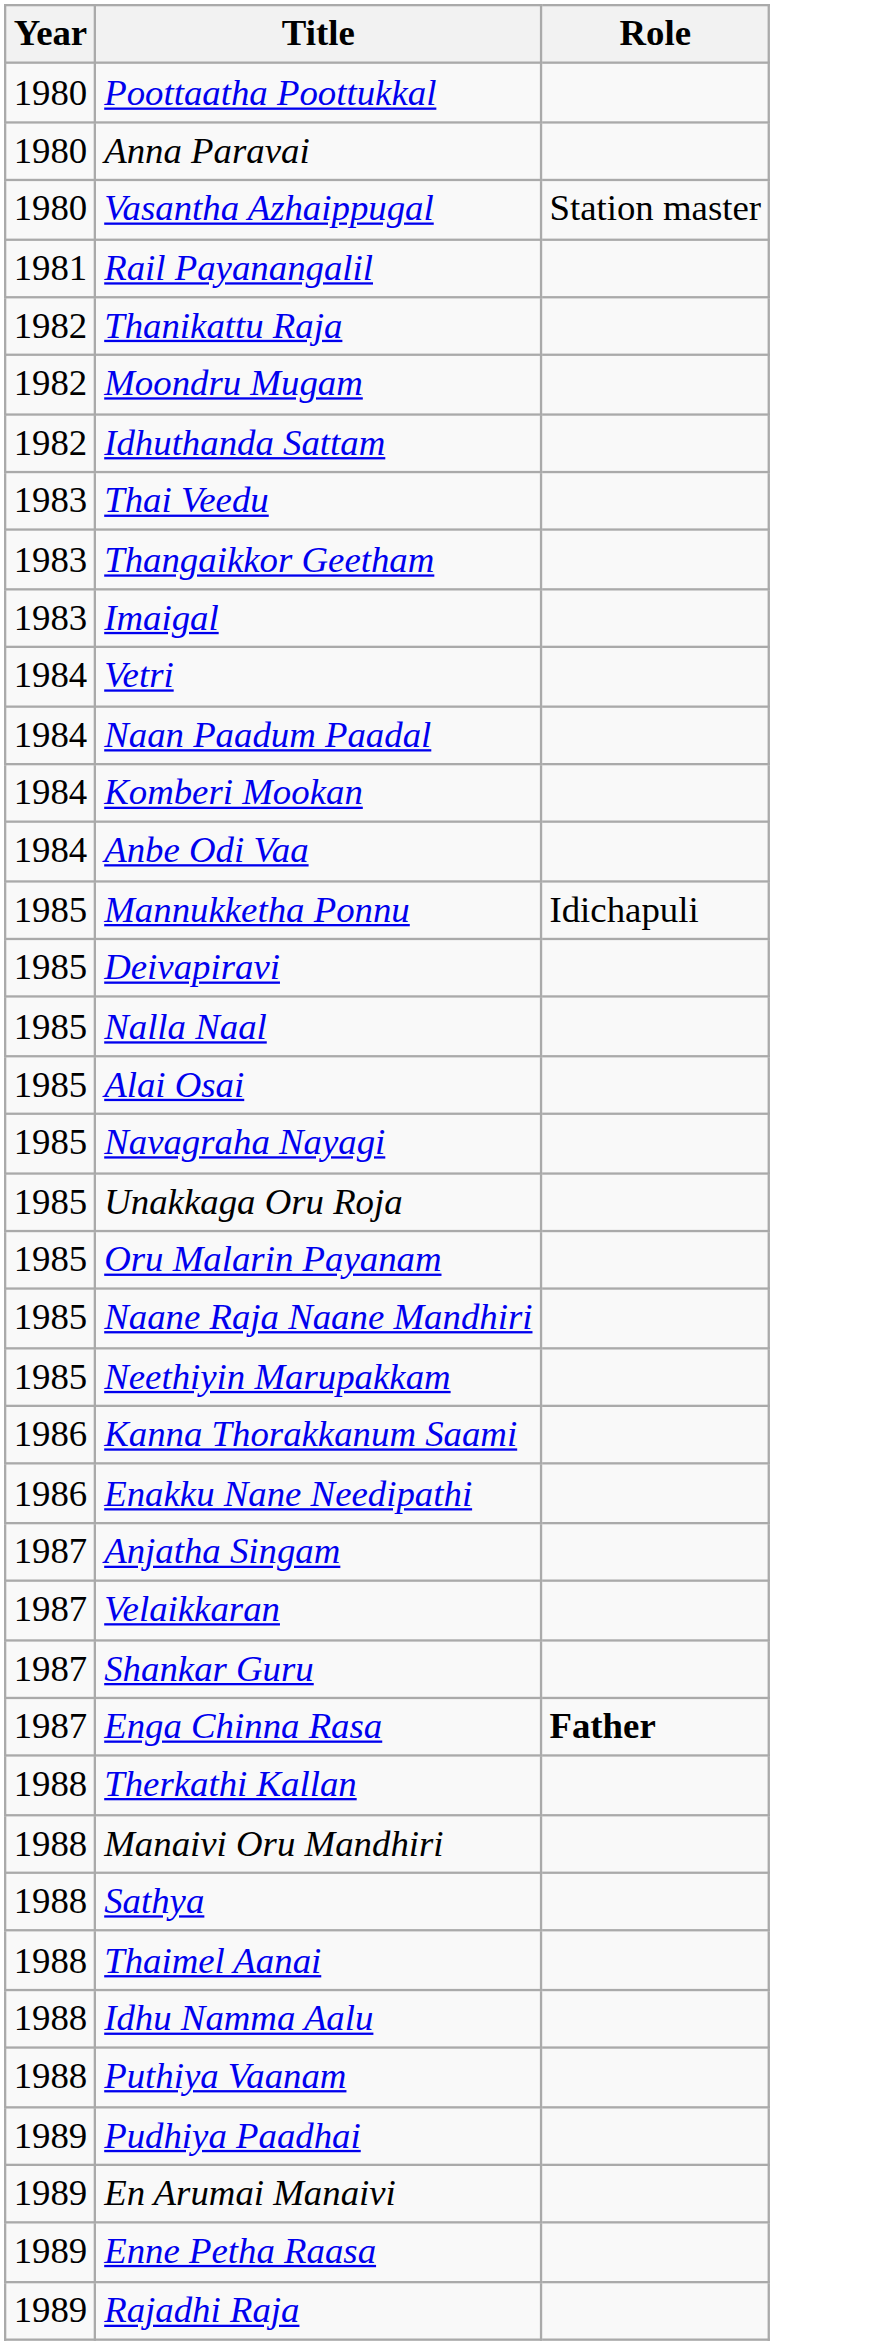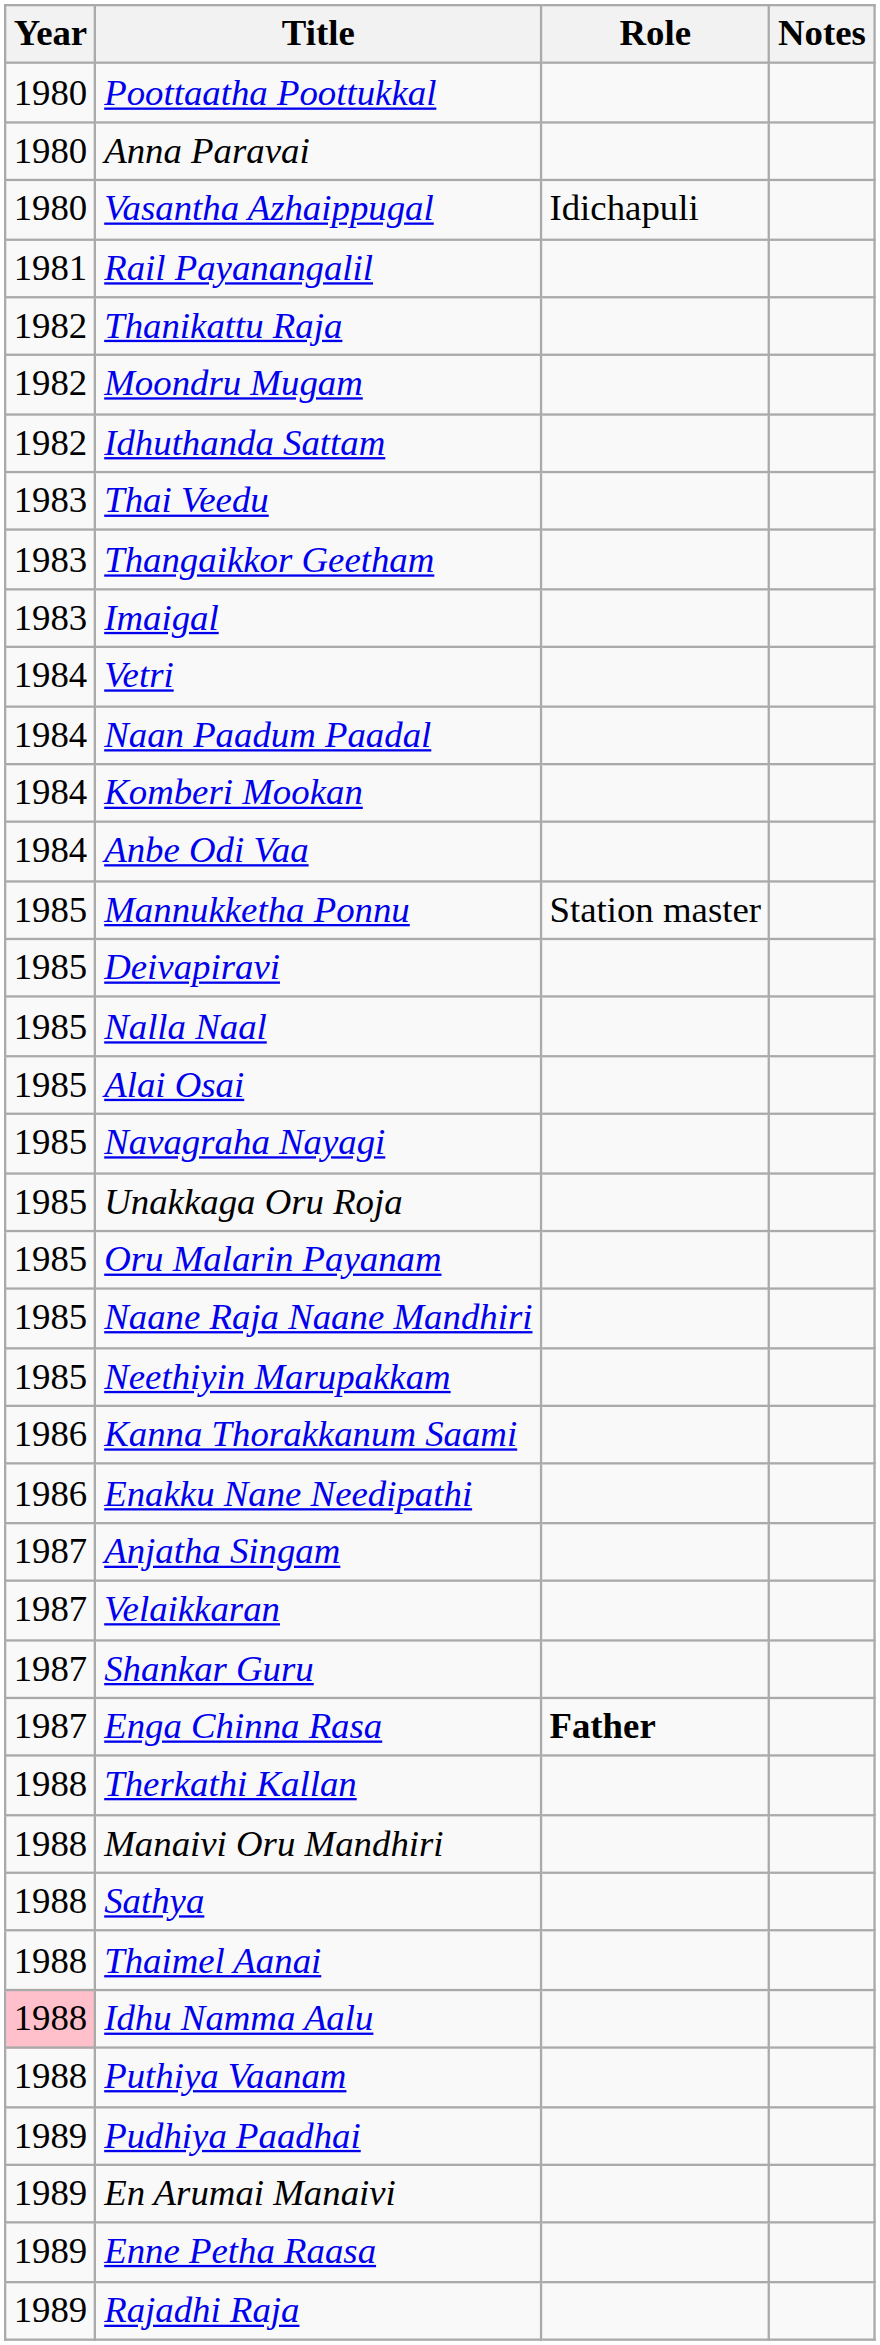+ column: Notes
Vasantha Azhaippugal | Role: Station master -> Idichapuli
Mannukketha Ponnu | Role: Idichapuli -> Station master
Idhu Namma Aalu | Year: no background -> pink background
